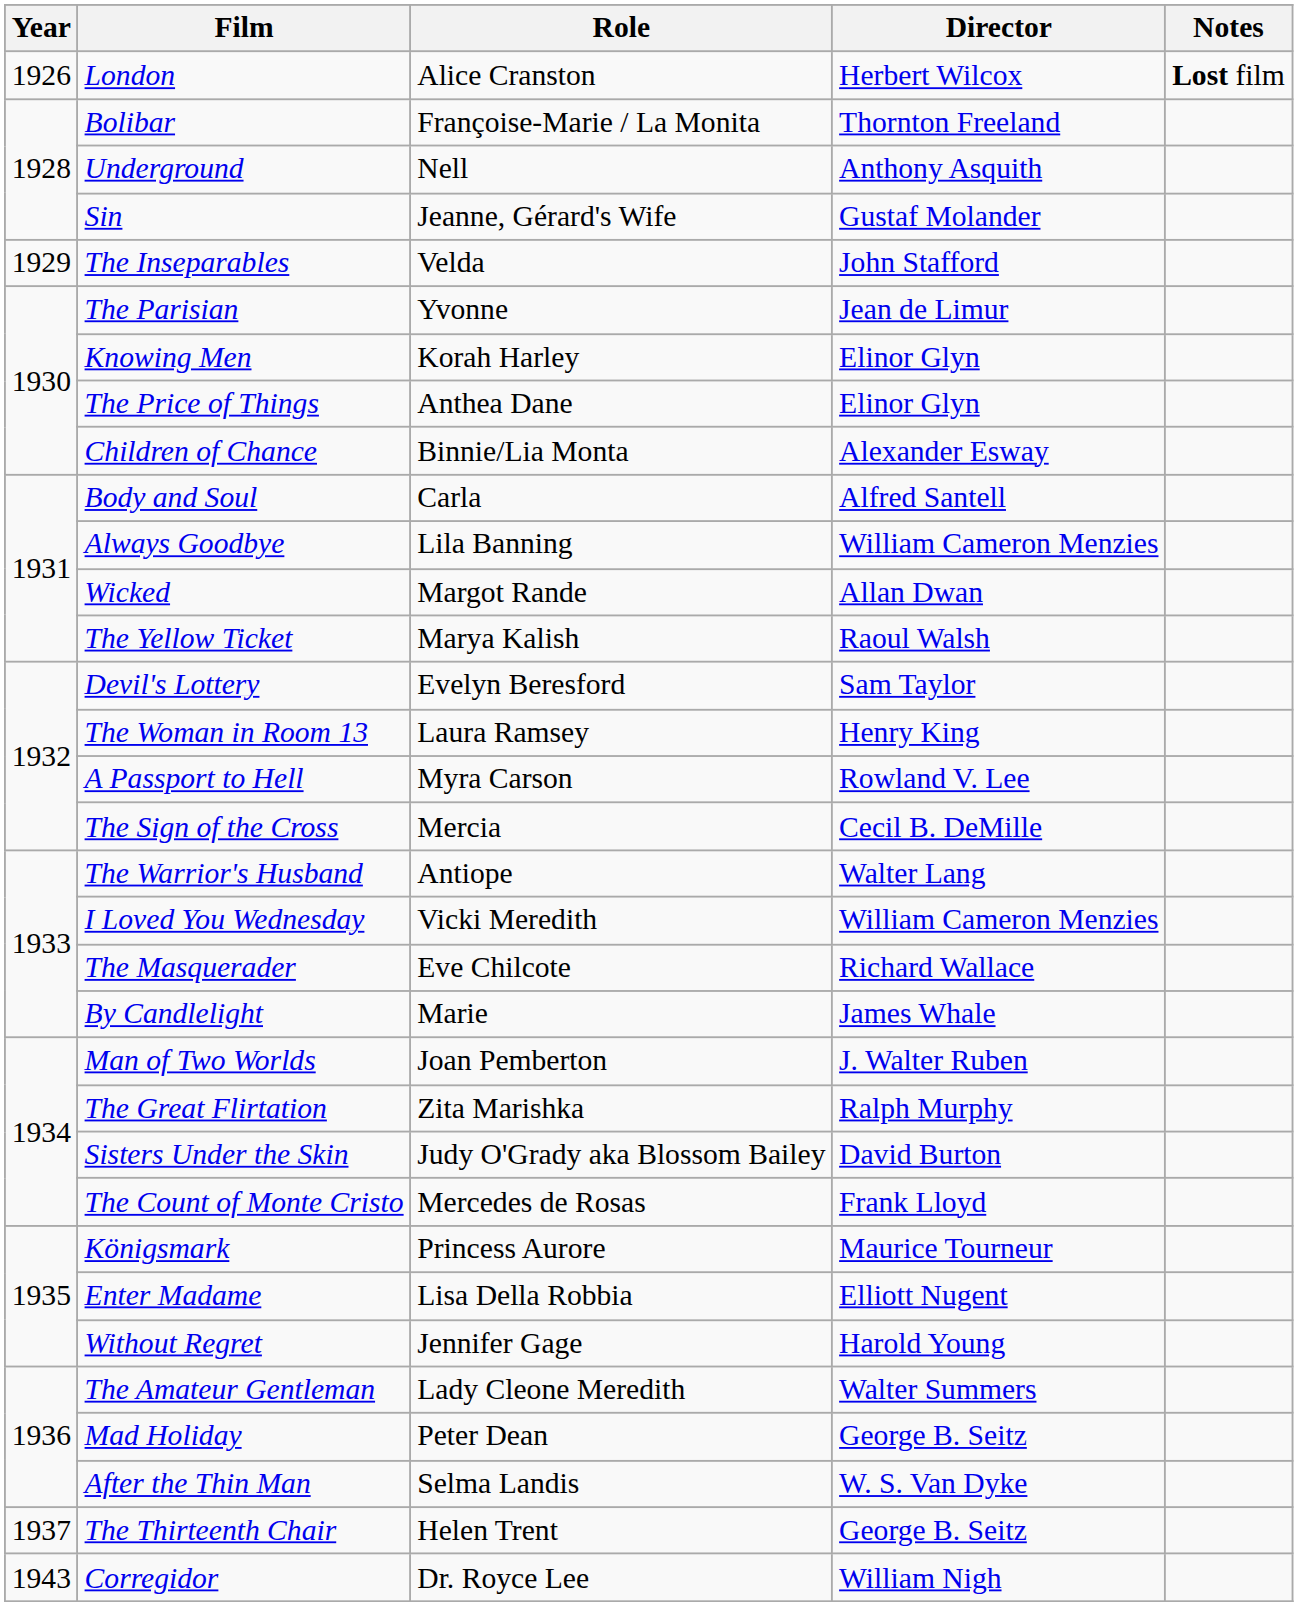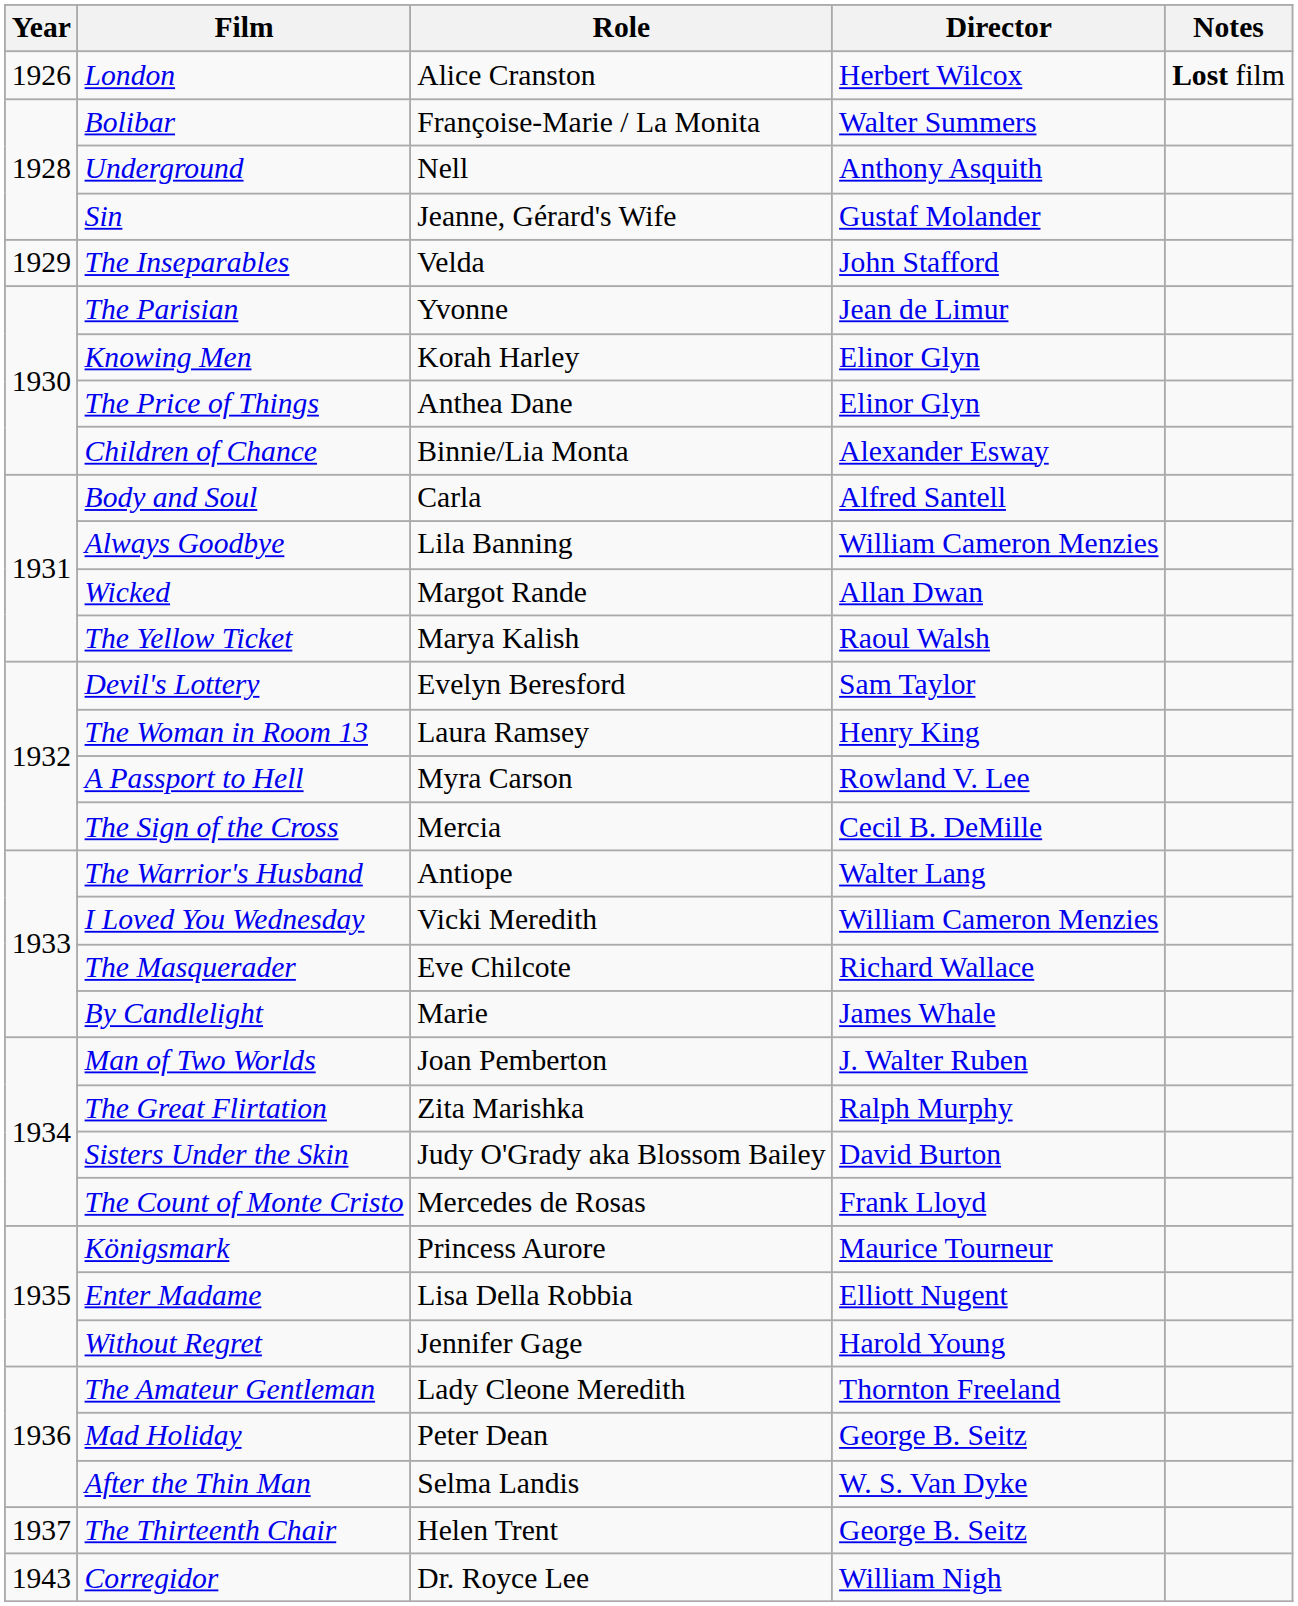Bolibar | Director: Thornton Freeland -> Walter Summers
The Amateur Gentleman | Director: Walter Summers -> Thornton Freeland
